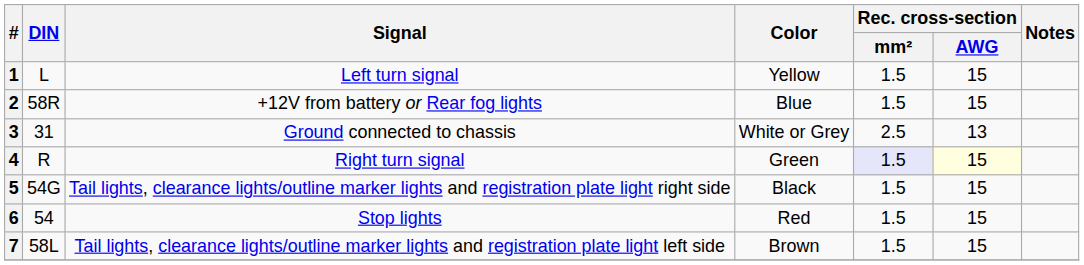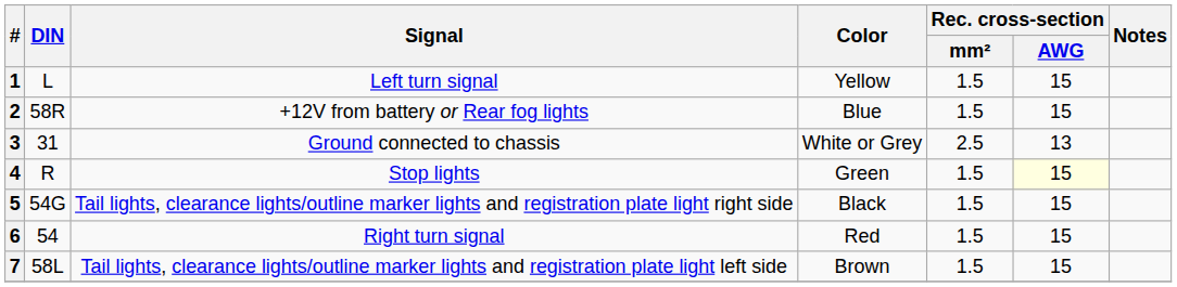4 | Signal: Right turn signal -> Stop lights
4 | Rec. cross-section / mm²: lavender background -> no background
6 | Signal: Stop lights -> Right turn signal
